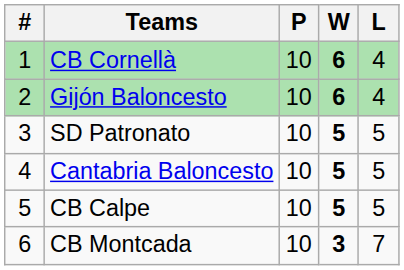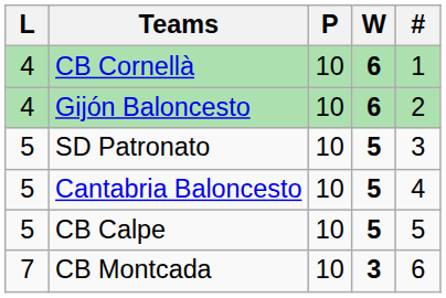columns swapped: # <-> L
